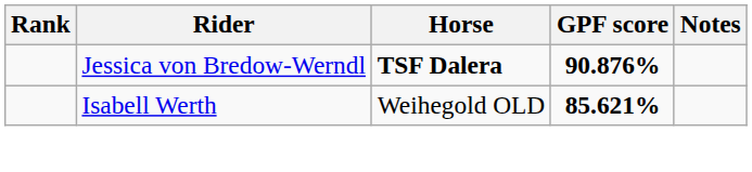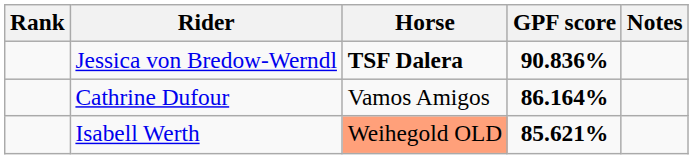Jessica von Bredow-Werndl | GPF score: 90.876% -> 90.836%
+ row: Cathrine Dufour | Vamos Amigos | 86.164%
Isabell Werth | Horse: no background -> lightsalmon background
